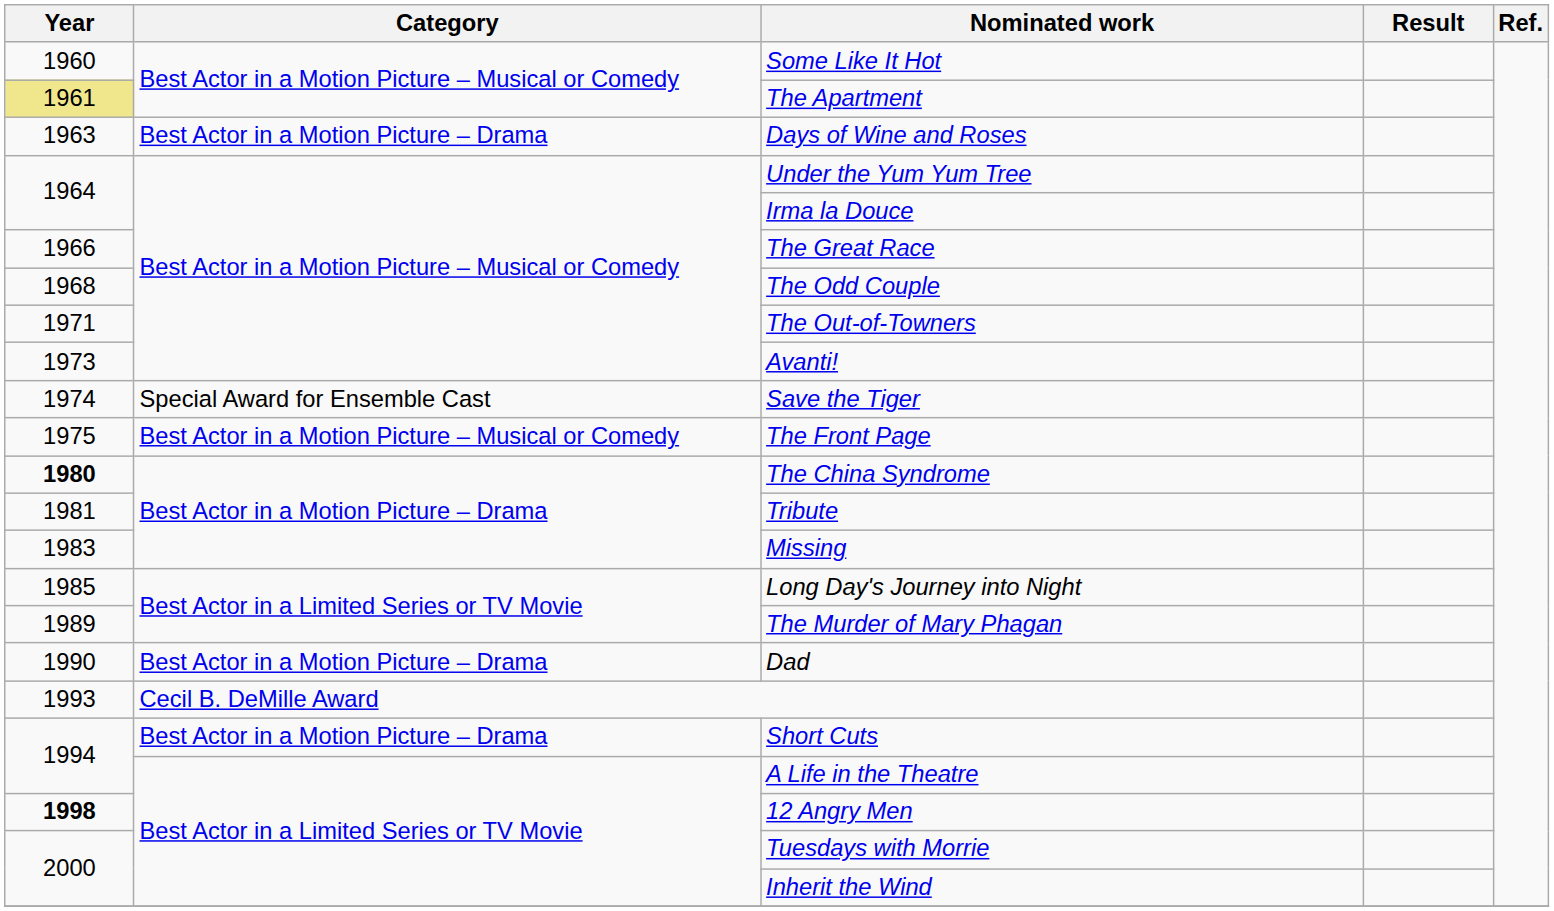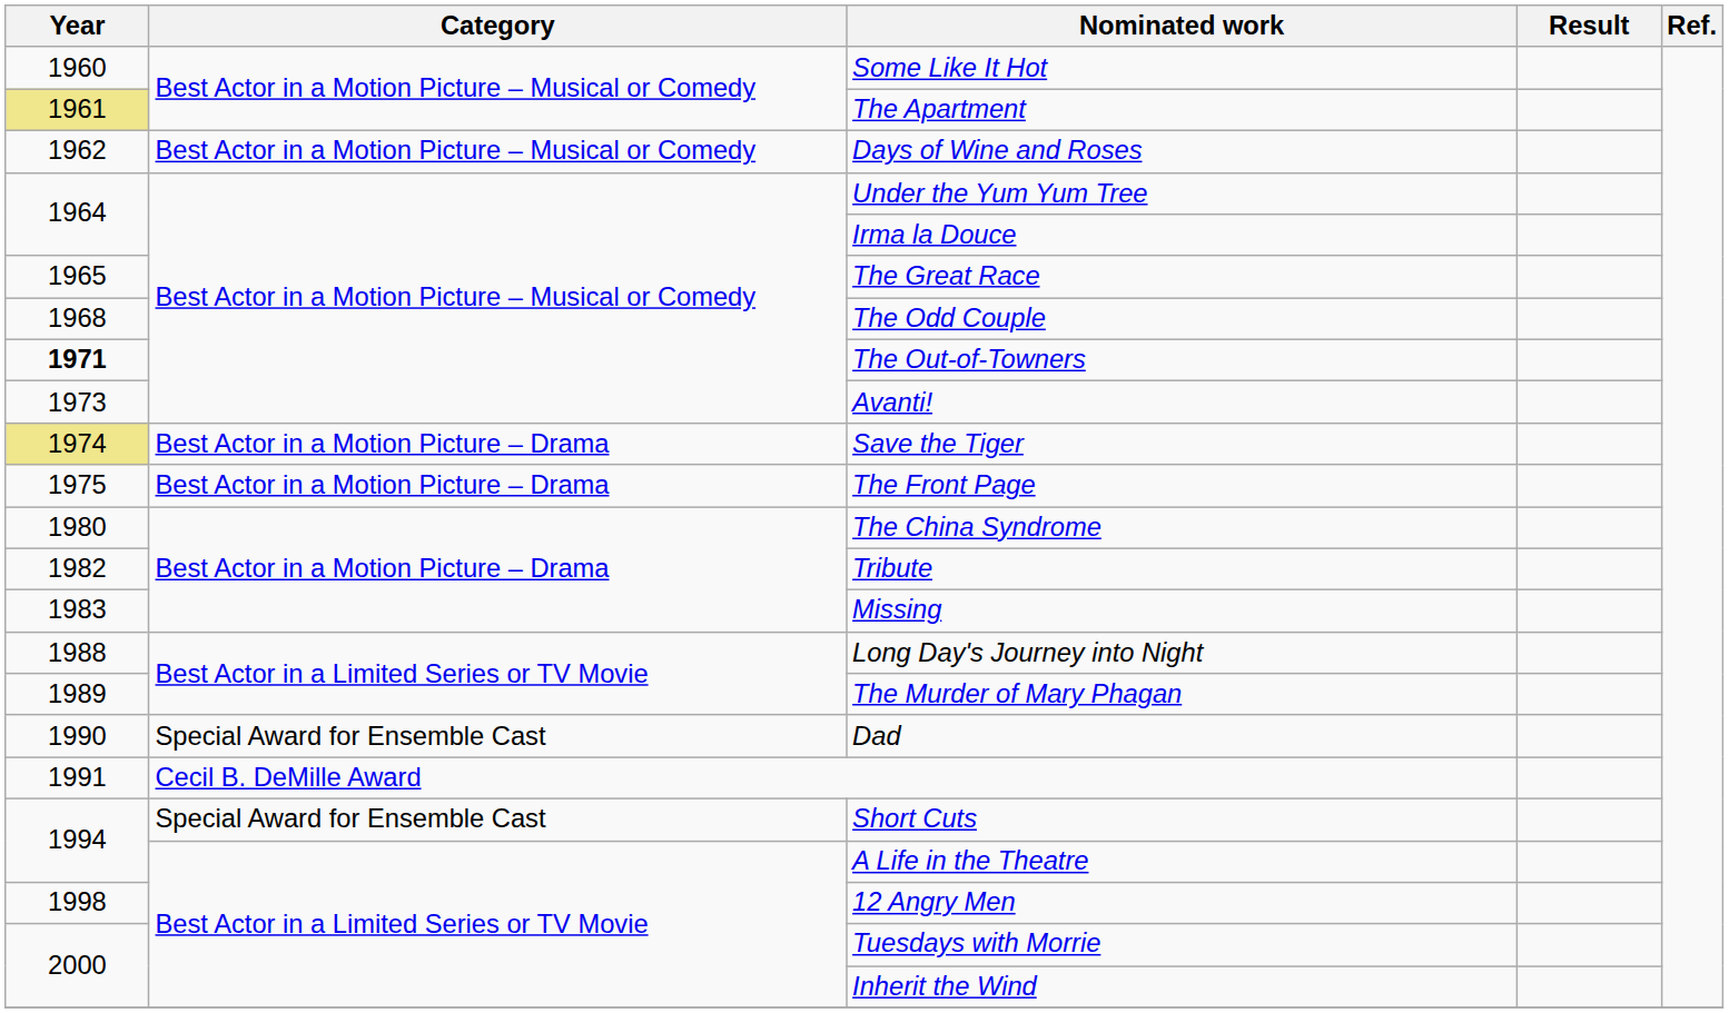Days of Wine and Roses | Year: 1963 -> 1962
Days of Wine and Roses | Category: Best Actor in a Motion Picture – Drama -> Best Actor in a Motion Picture – Musical or Comedy
The Great Race | Year: 1966 -> 1965
The Out-of-Towners | Year: normal -> bold
Save the Tiger | Year: no background -> khaki background
Save the Tiger | Category: Special Award for Ensemble Cast -> Best Actor in a Motion Picture – Drama
The Front Page | Category: Best Actor in a Motion Picture – Musical or Comedy -> Best Actor in a Motion Picture – Drama
The China Syndrome | Year: bold -> normal
Tribute | Year: 1981 -> 1982
Long Day's Journey into Night | Year: 1985 -> 1988
Dad | Category: Best Actor in a Motion Picture – Drama -> Special Award for Ensemble Cast
Cecil B. DeMille Award | Year: 1993 -> 1991
Short Cuts | Category: Best Actor in a Motion Picture – Drama -> Special Award for Ensemble Cast
12 Angry Men | Year: bold -> normal
